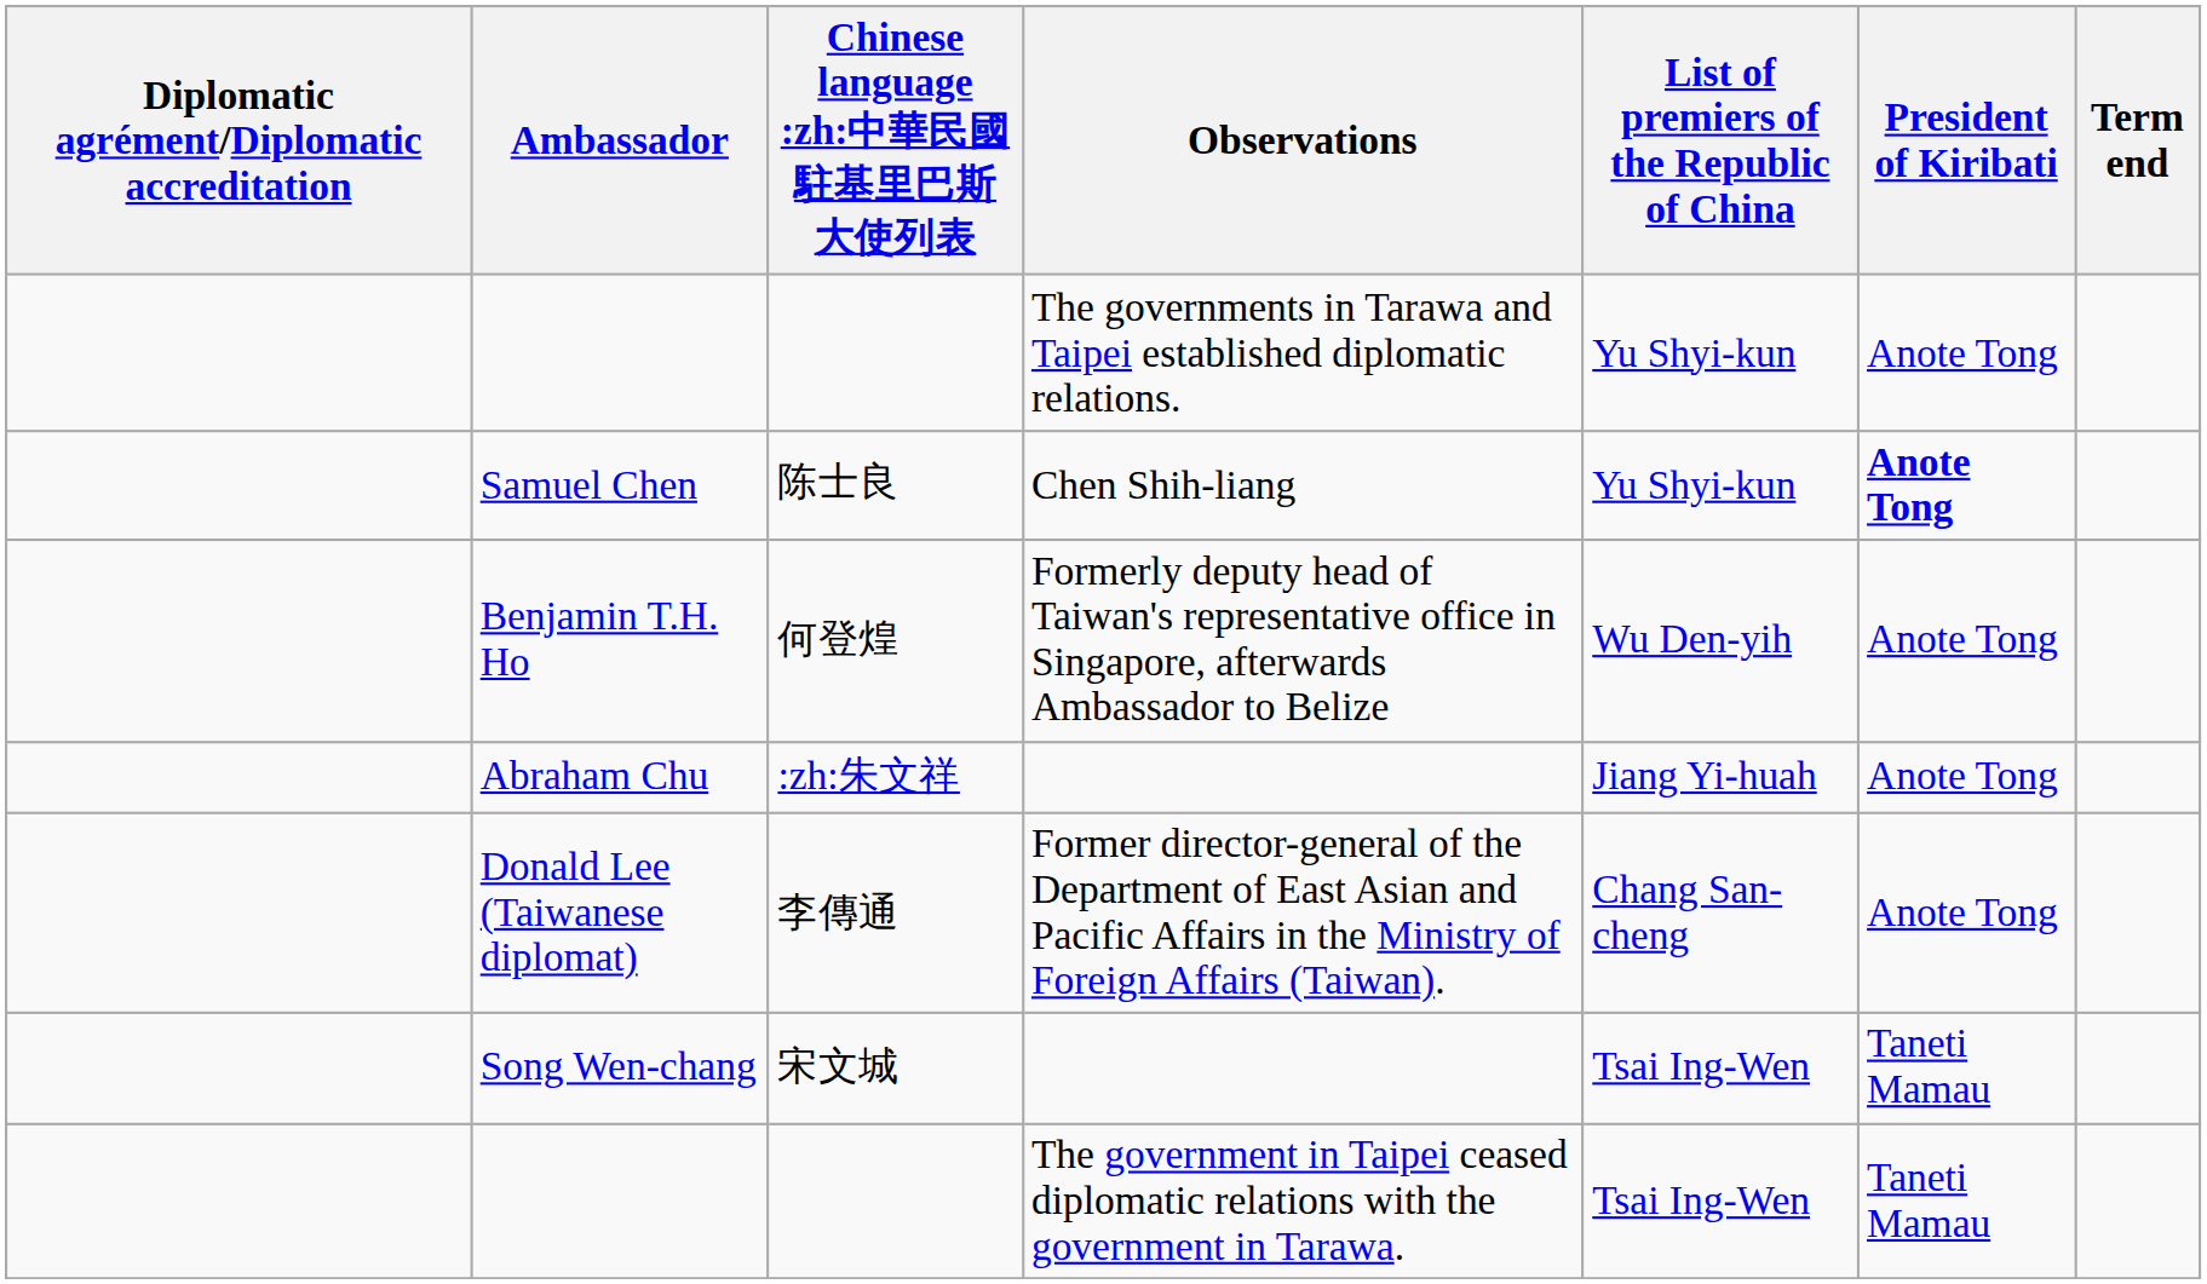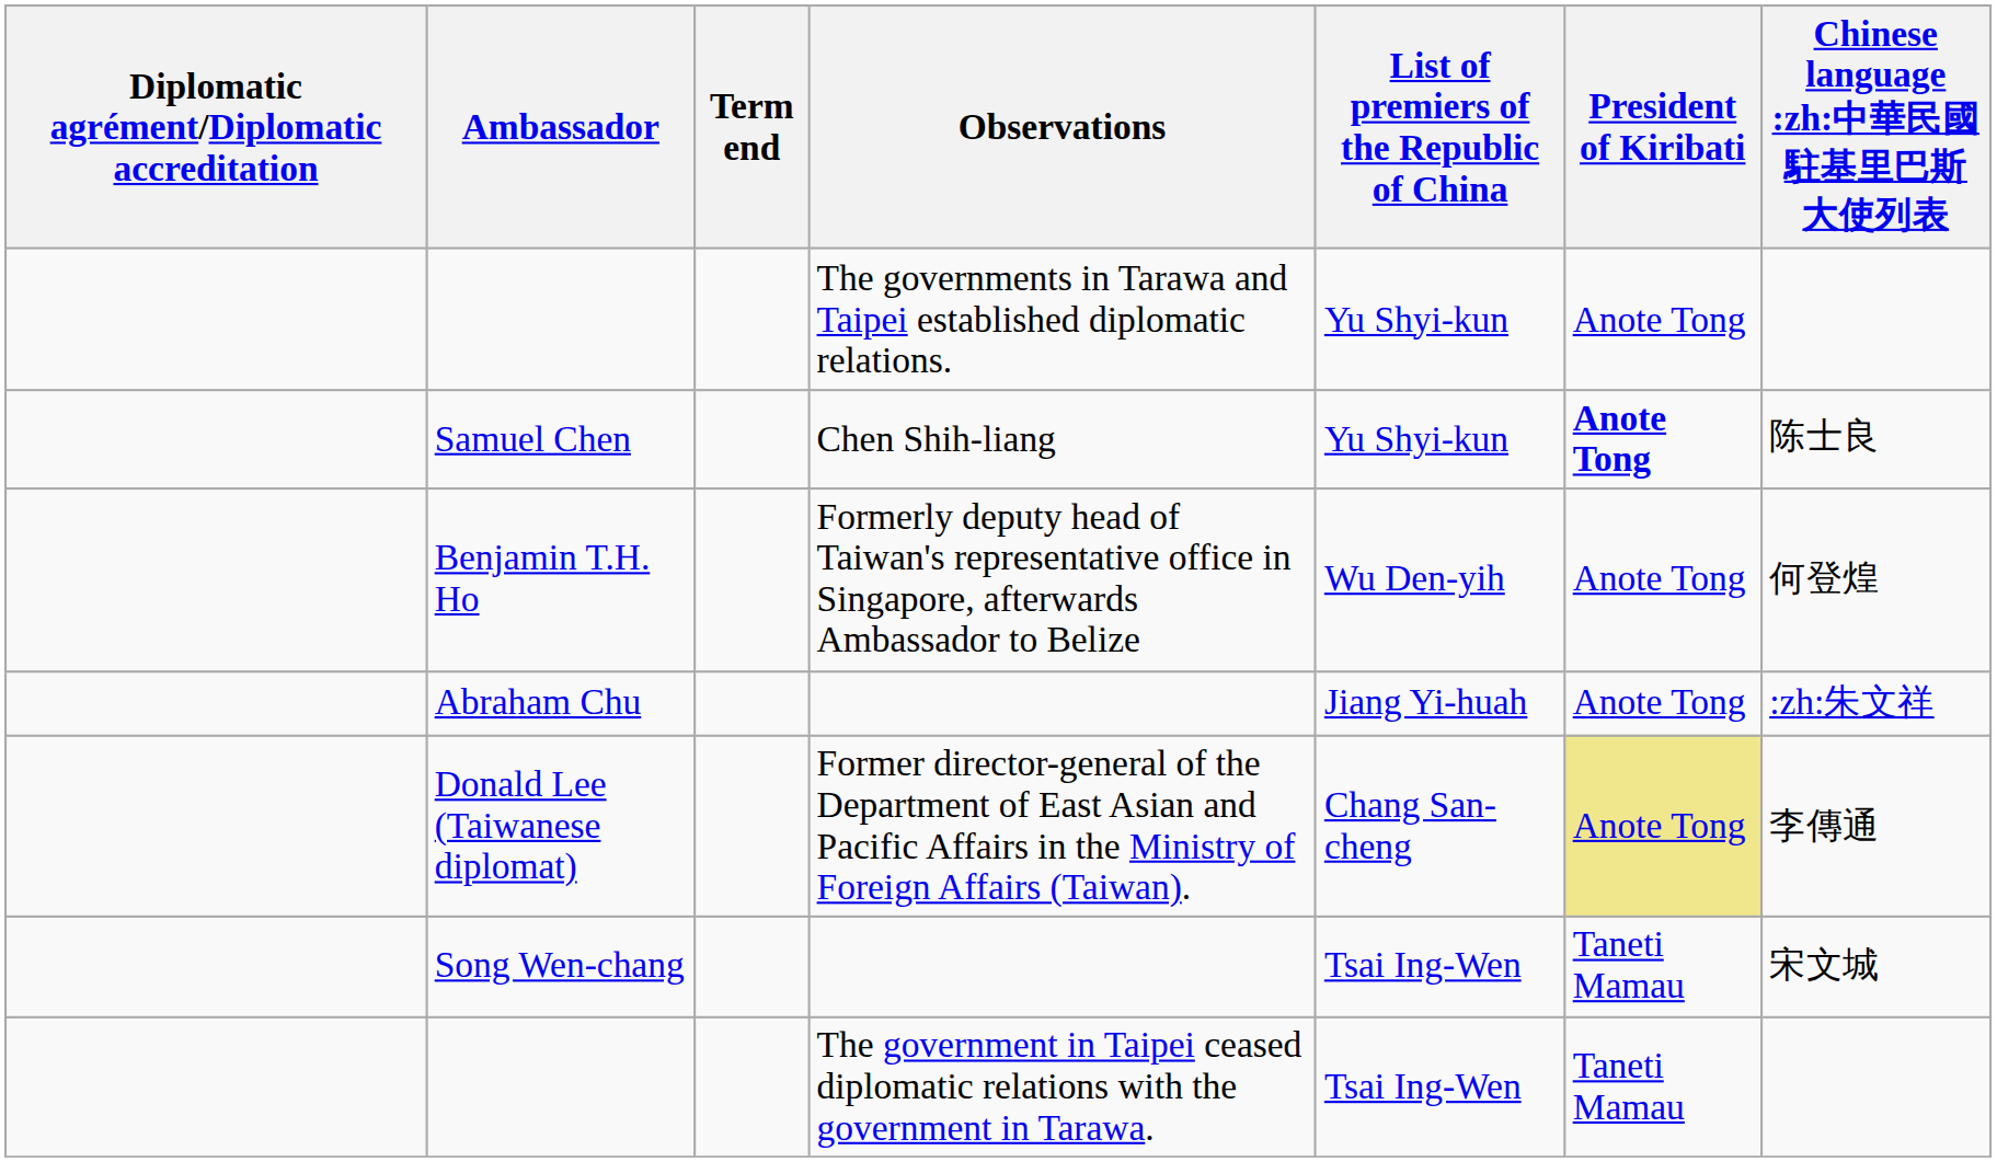columns swapped: Chinese language :zh:中華民國駐基里巴斯大使列表 <-> Term end
Donald Lee (Taiwanese diplomat) | President of Kiribati: no background -> khaki background
